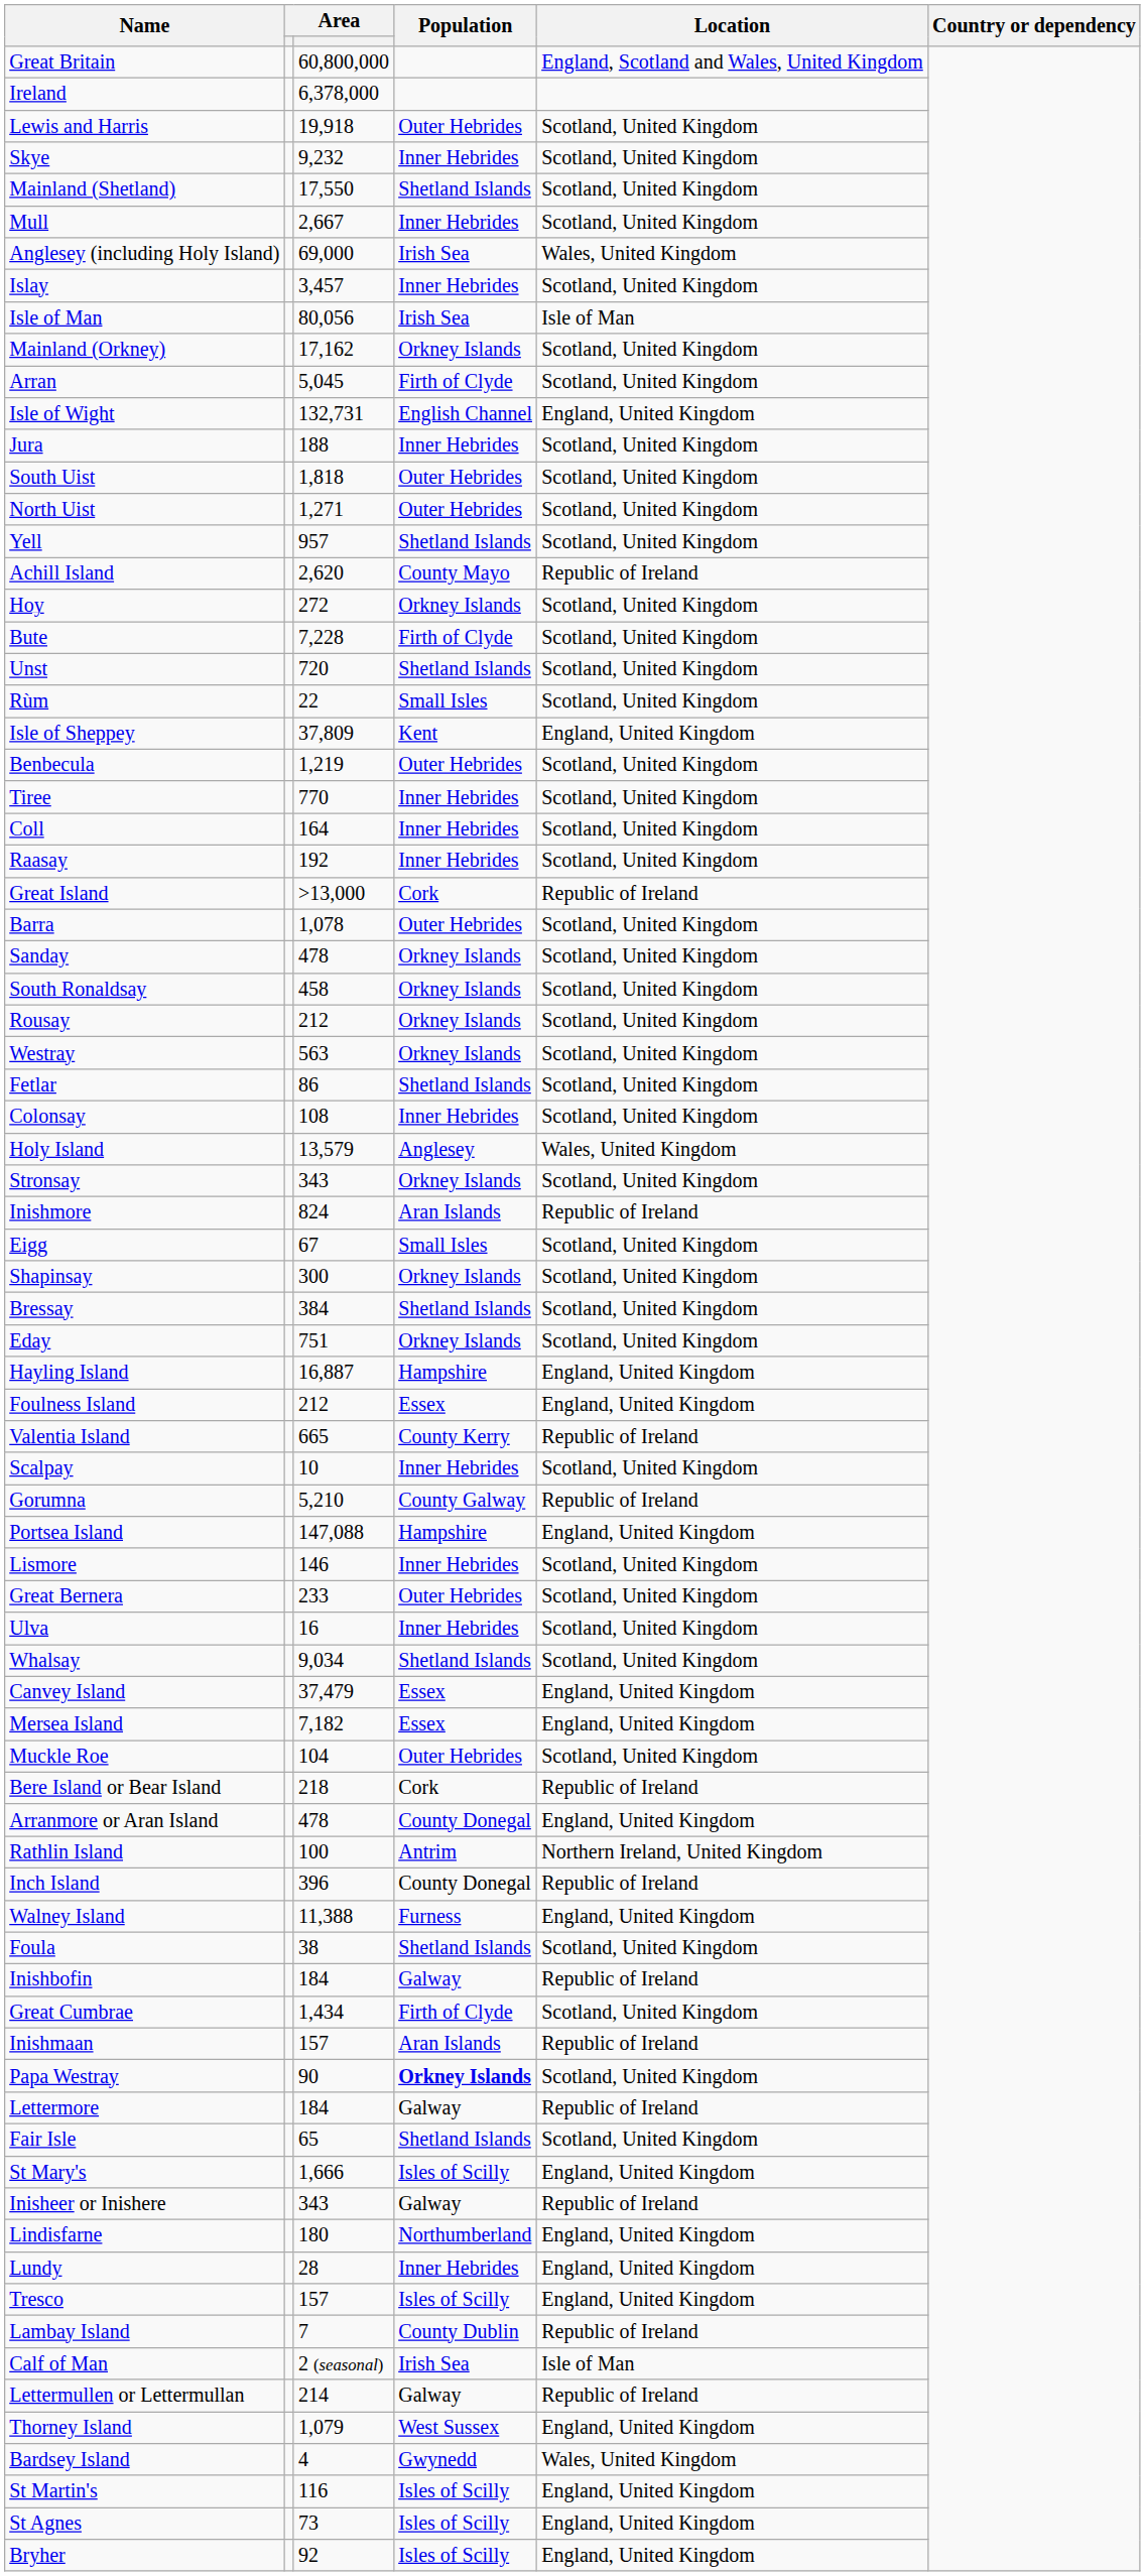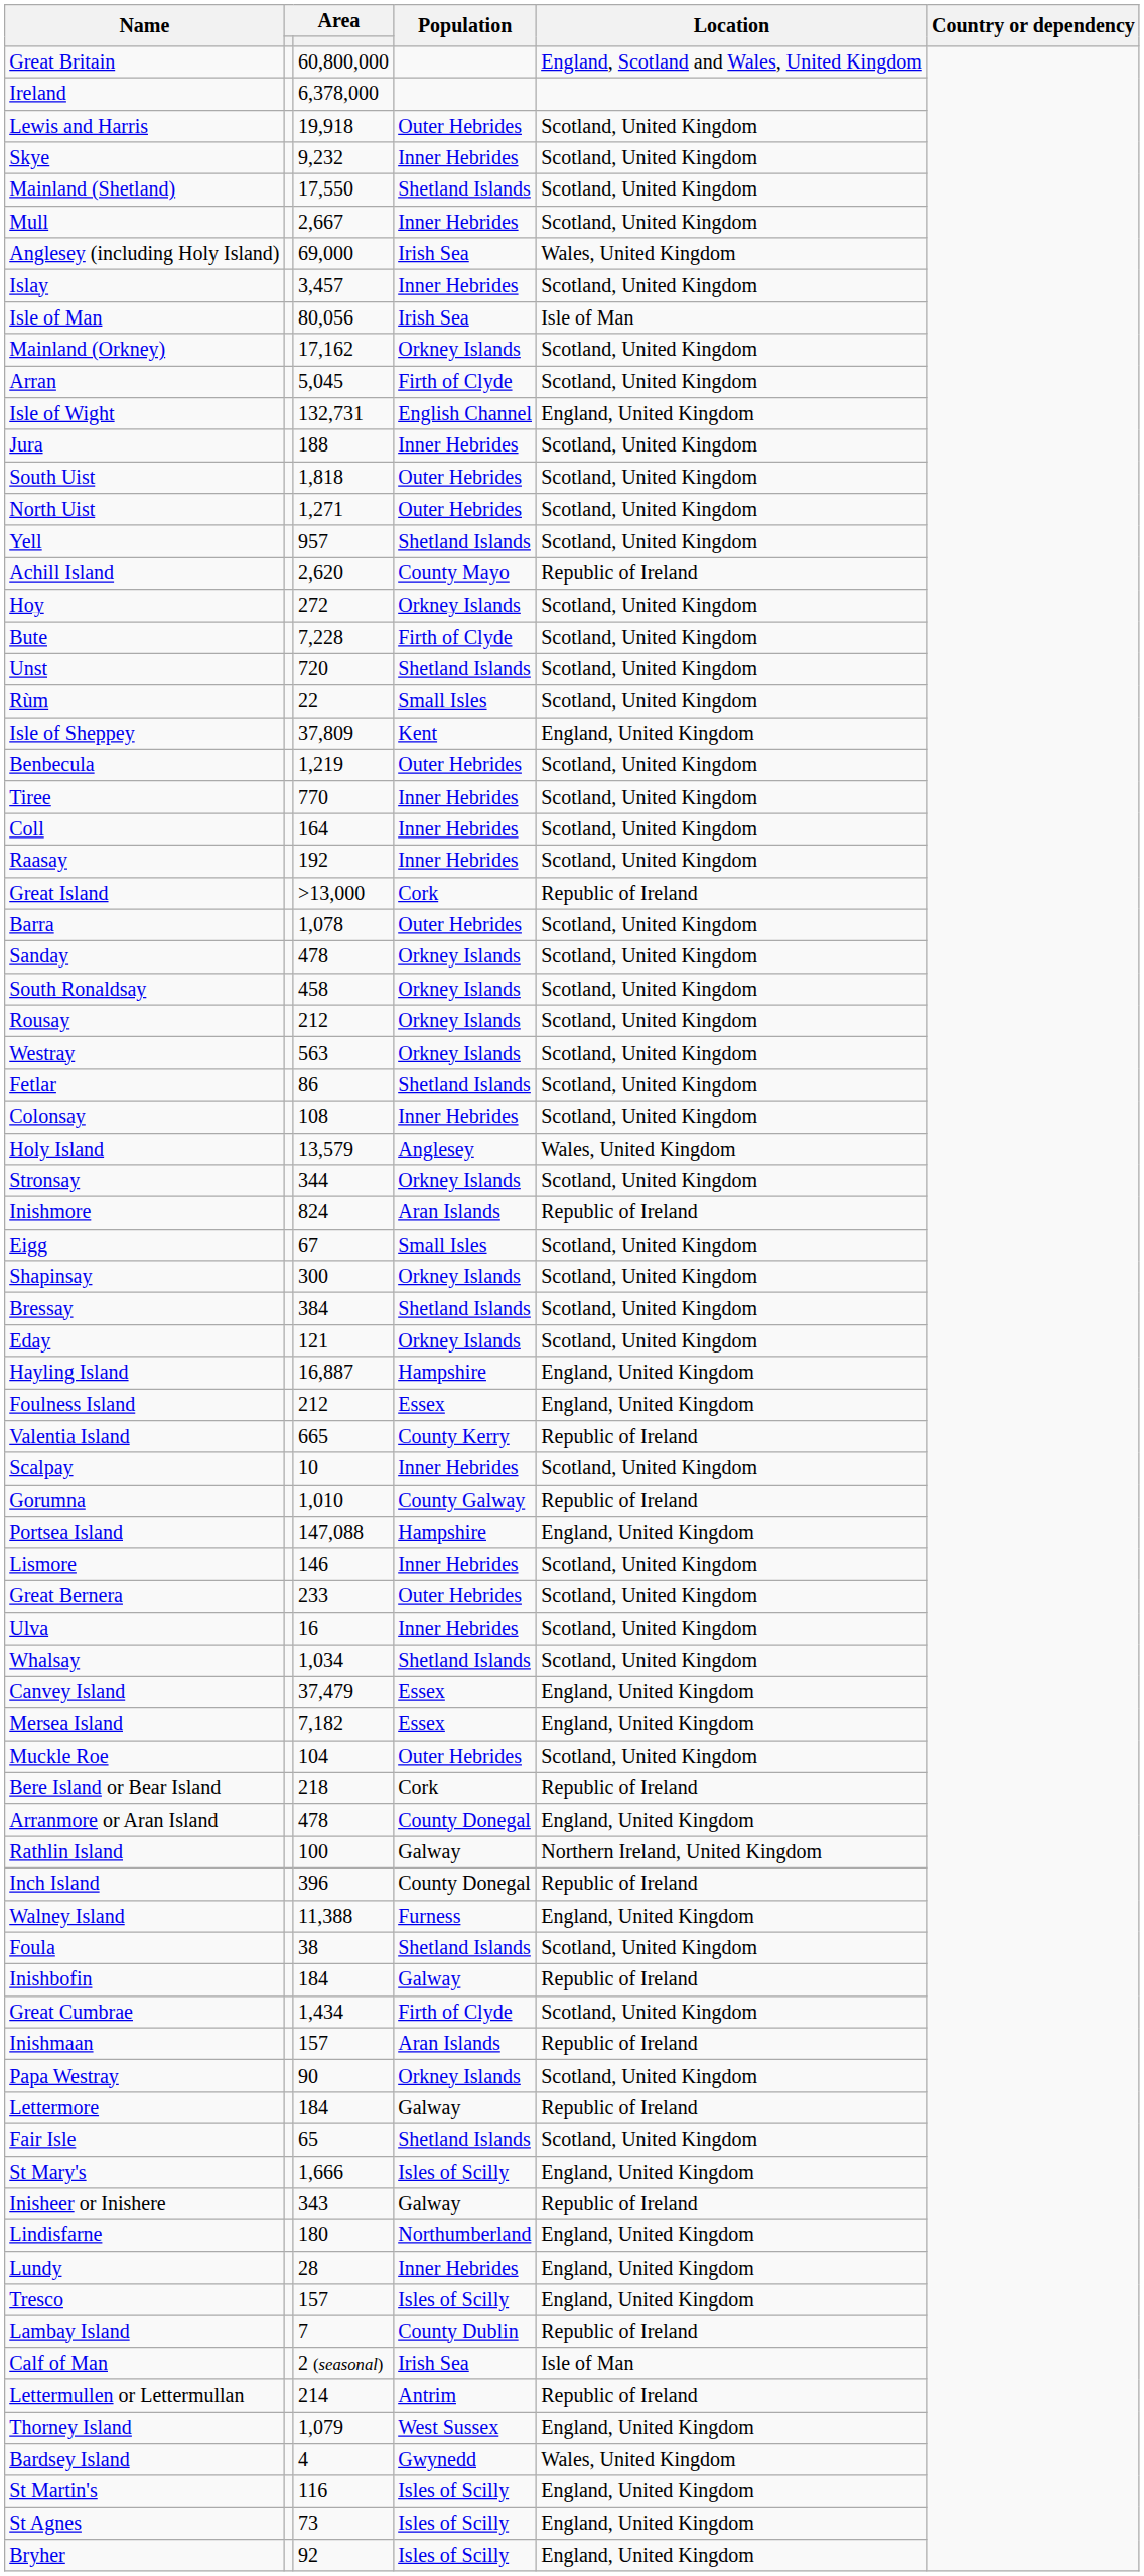Stronsay | column 3: 343 -> 344
Eday | column 3: 751 -> 121
Gorumna | column 3: 5,210 -> 1,010
Whalsay | column 3: 9,034 -> 1,034
Rathlin Island | Population: Antrim -> Galway
Papa Westray | Population: bold -> normal
Lettermullen or Lettermullan | Population: Galway -> Antrim
